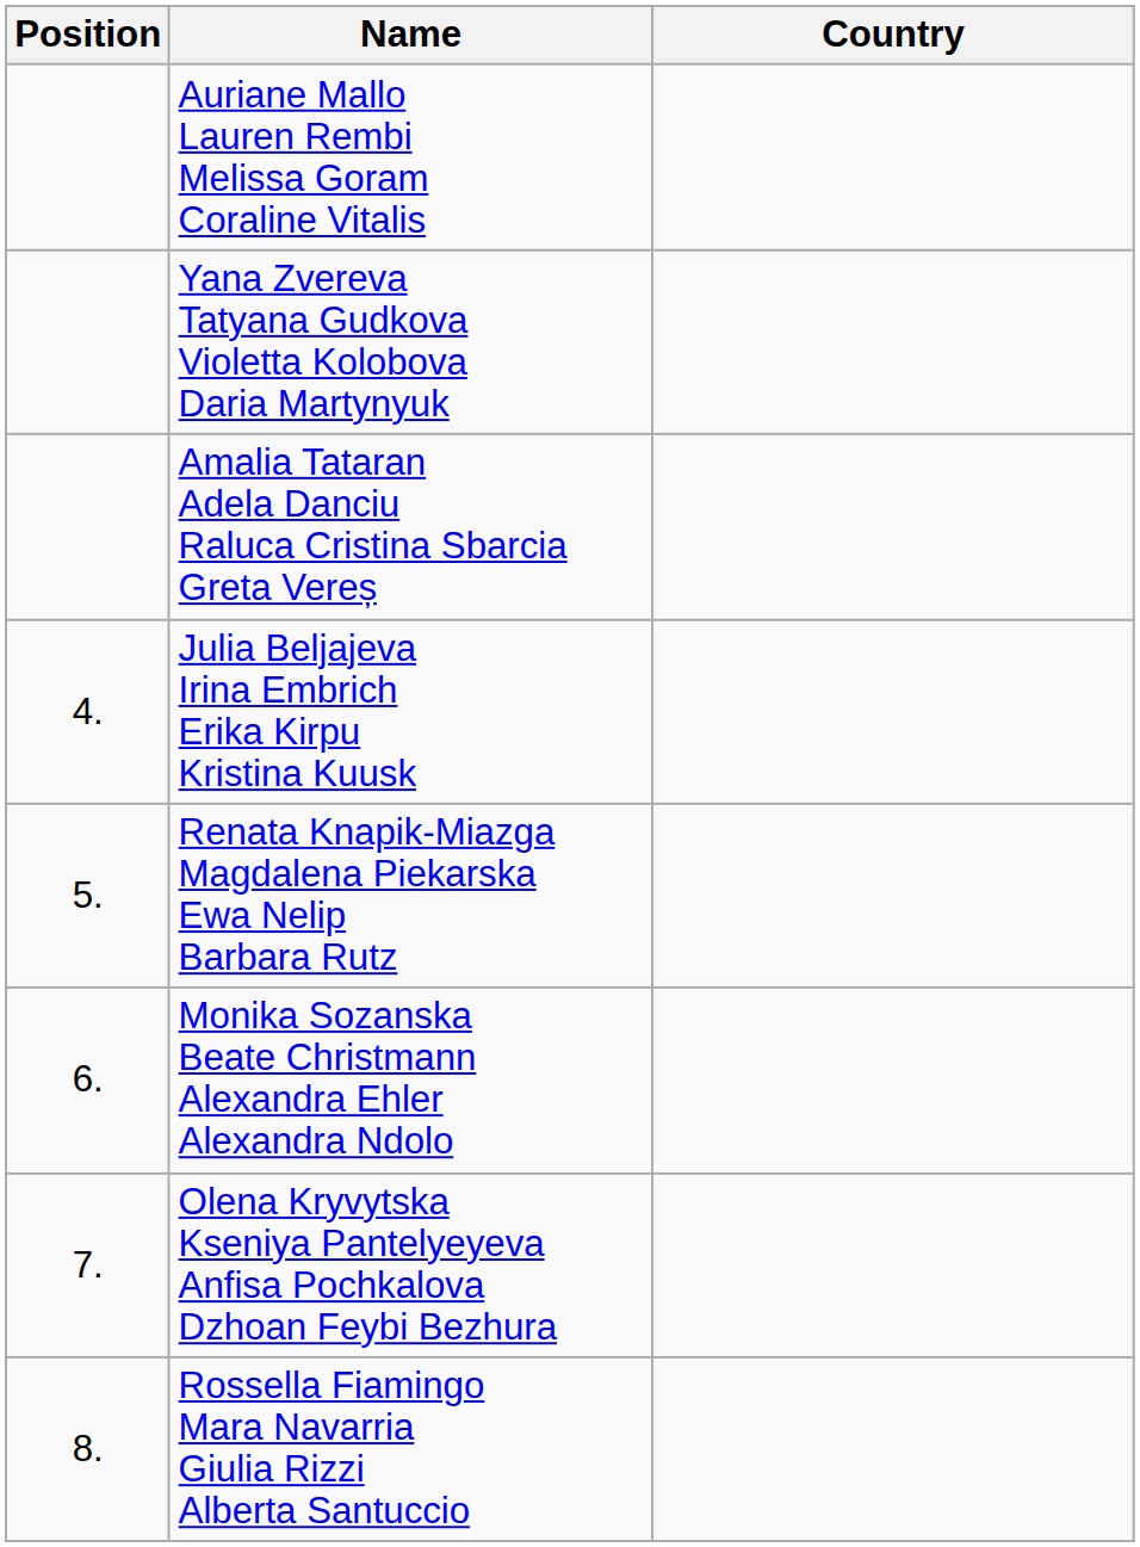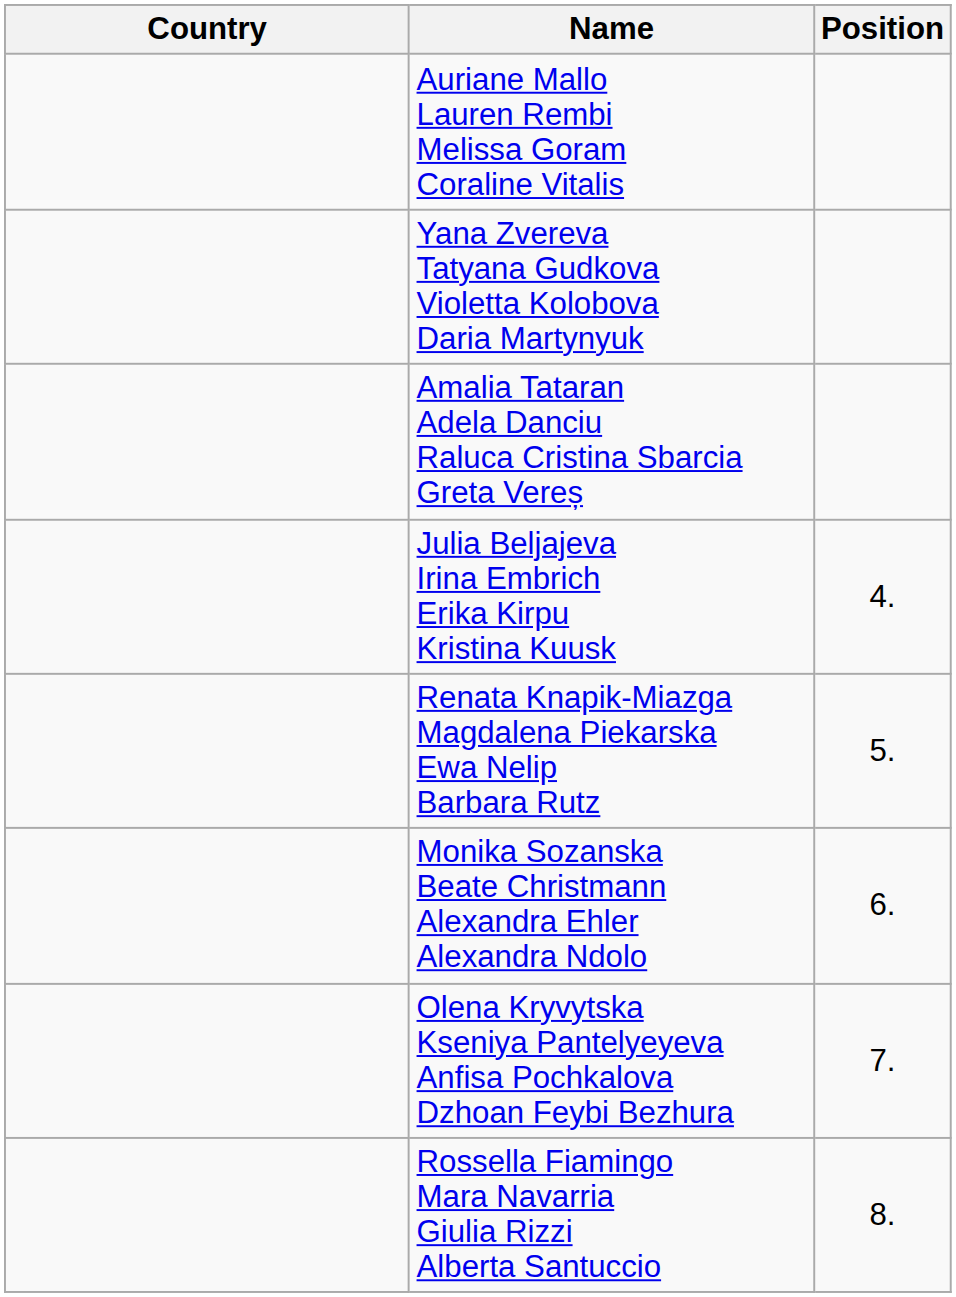columns swapped: Position <-> Country
